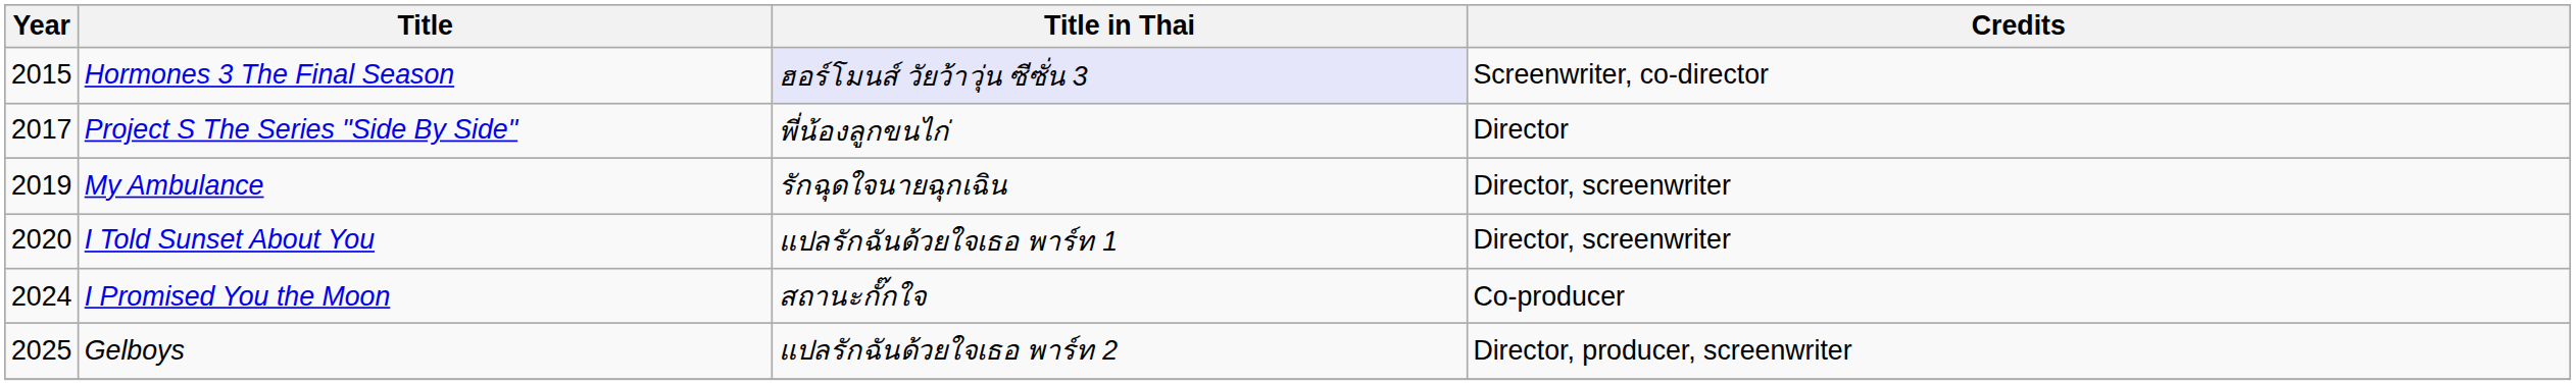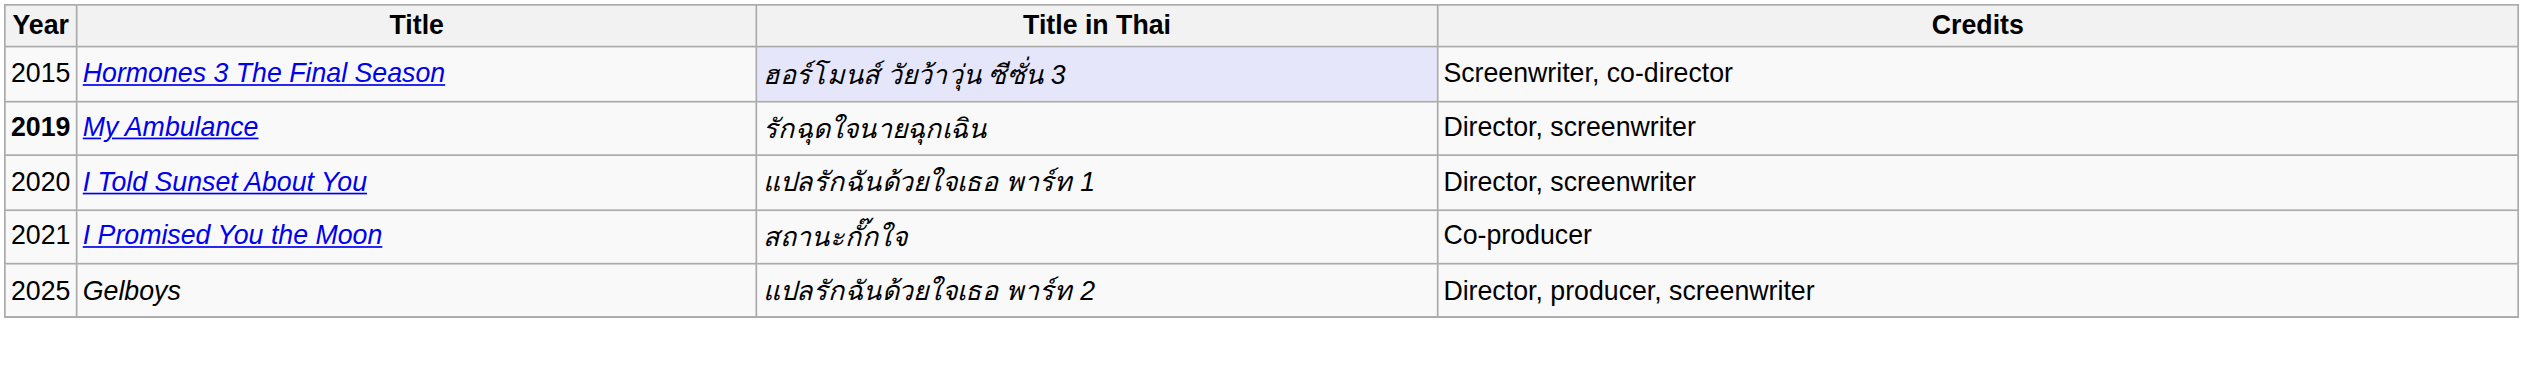- row: 2017 | Project S The Series "Side By Side" | พี่น้องลูกขนไก่ | Director
My Ambulance | Year: normal -> bold
I Promised You the Moon | Year: 2024 -> 2021
